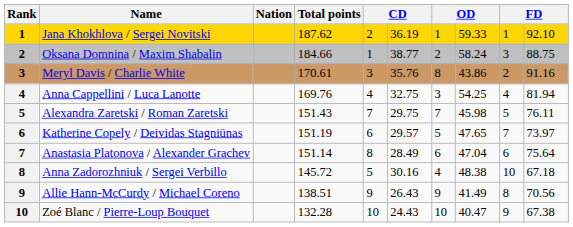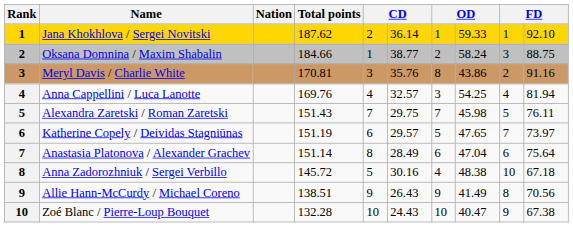Jana Khokhlova / Sergei Novitski | column 6: 36.19 -> 36.14
Meryl Davis / Charlie White | Total points: 170.61 -> 170.81
Anna Cappellini / Luca Lanotte | column 6: 32.75 -> 32.57
